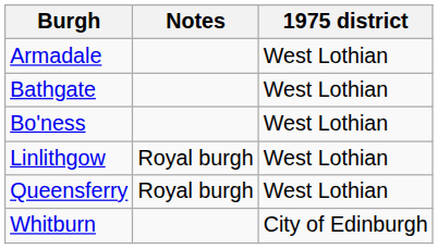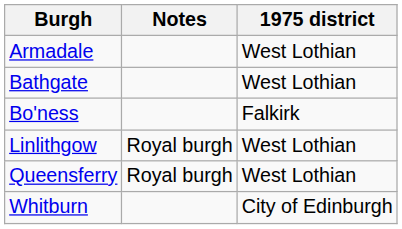Bo'ness | 1975 district: West Lothian -> Falkirk
